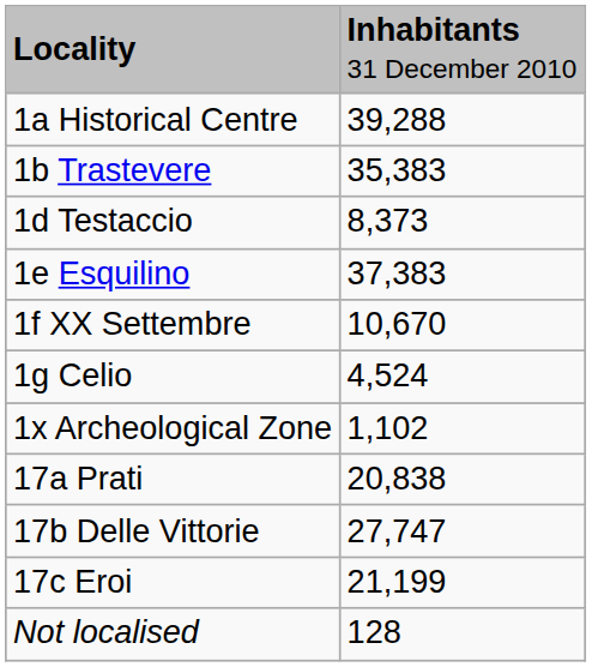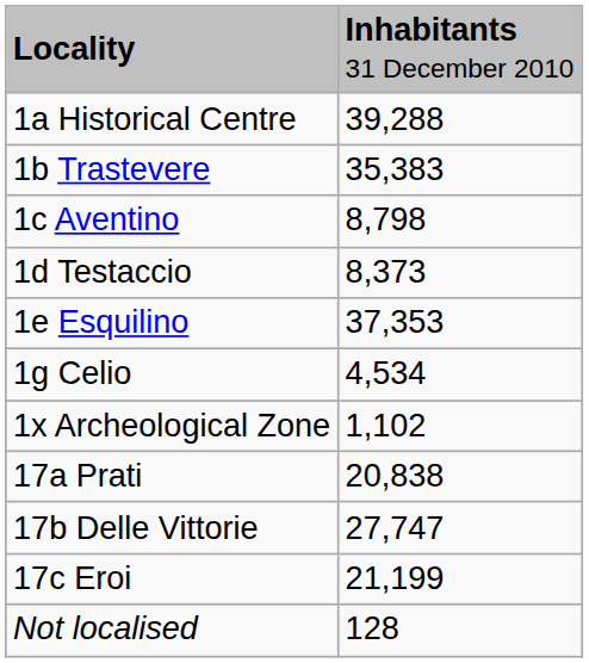+ row: 1c Aventino | 8,798
1e Esquilino | column 2: 37,383 -> 37,353
- row: 1f XX Settembre | 10,670
1g Celio | column 2: 4,524 -> 4,534
